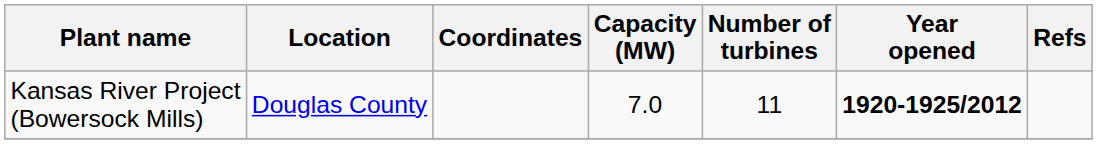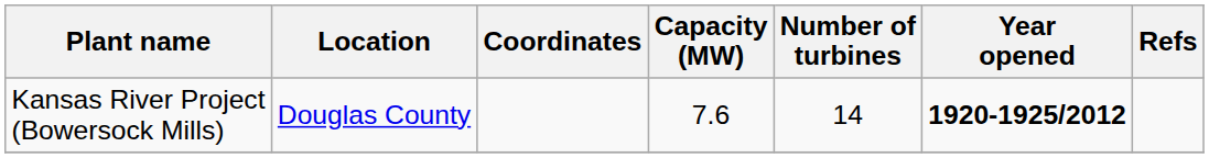Kansas River Project (Bowersock Mills) | Capacity (MW): 7.0 -> 7.6
Kansas River Project (Bowersock Mills) | Number of turbines: 11 -> 14
